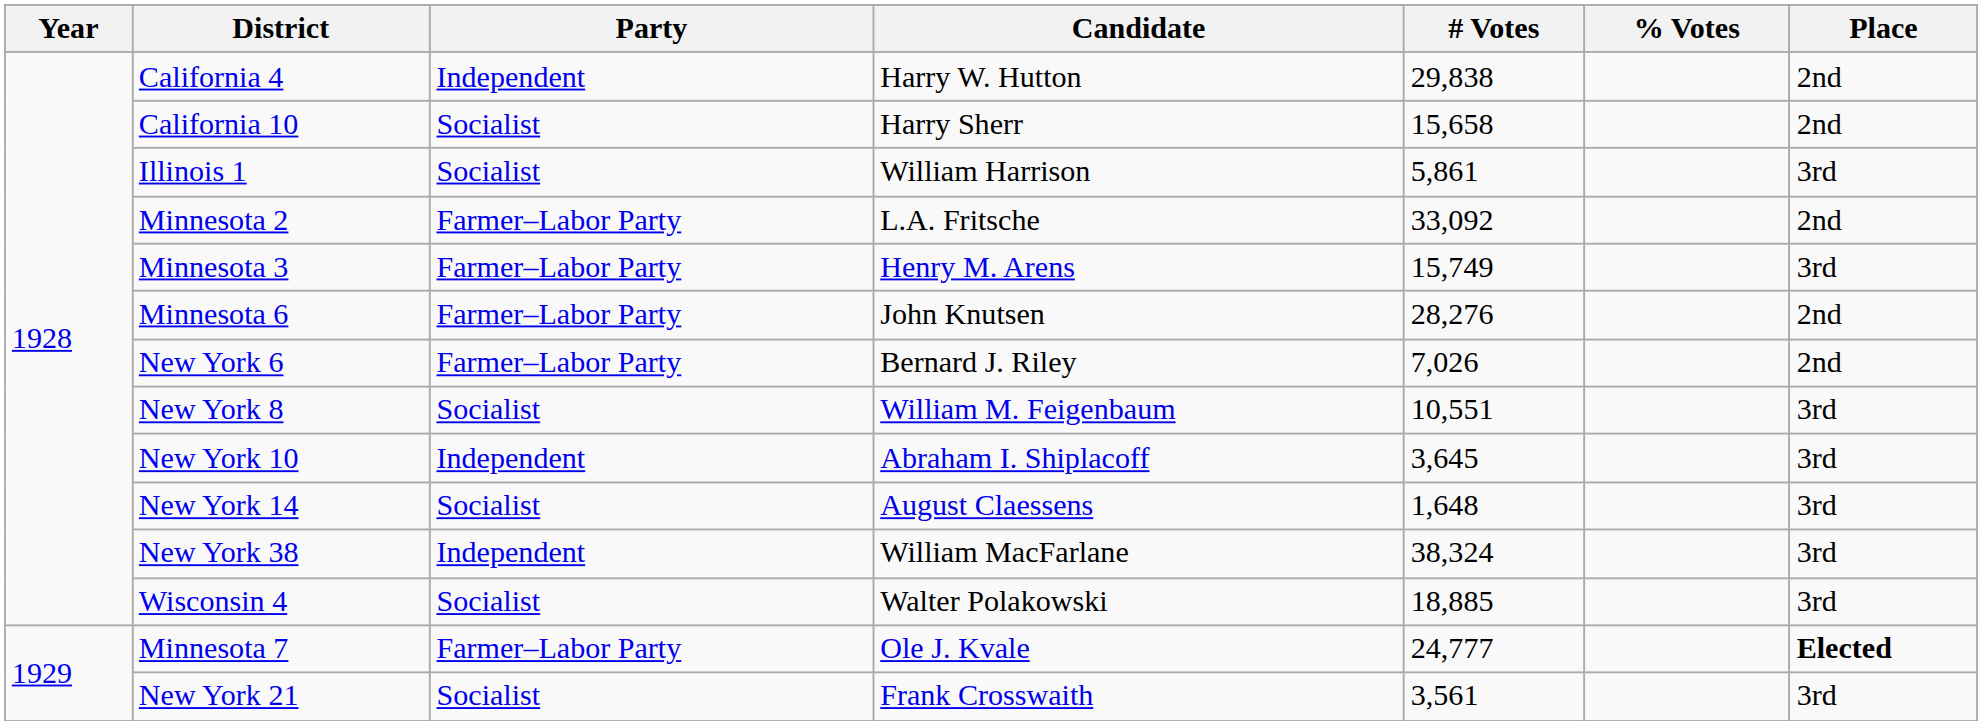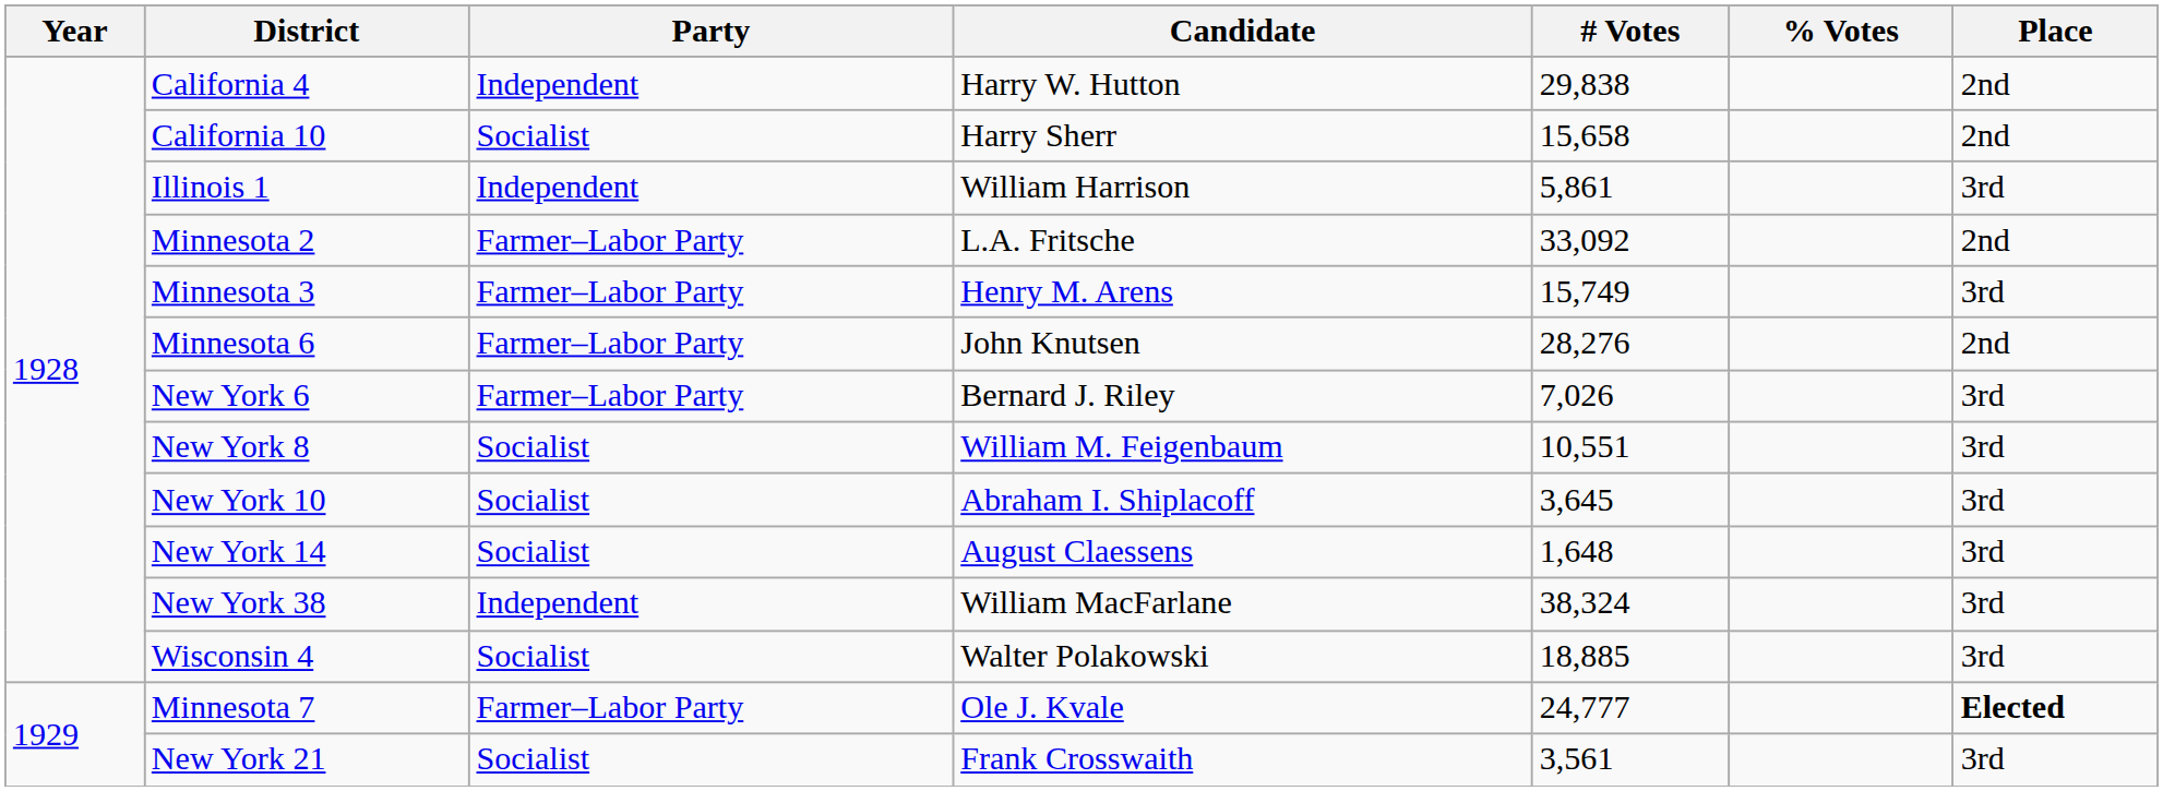Illinois 1 | Party: Socialist -> Independent
New York 6 | Place: 2nd -> 3rd
New York 10 | Party: Independent -> Socialist
